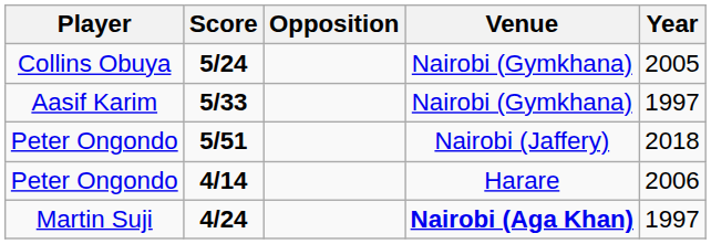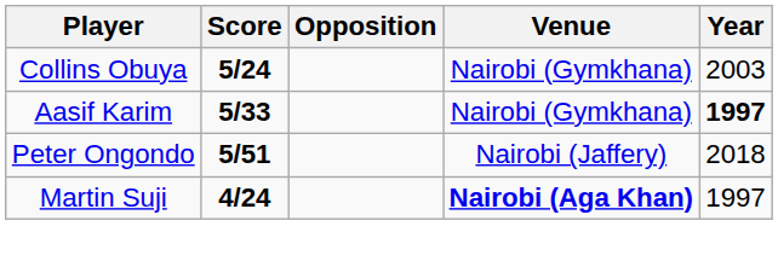5/24 | Year: 2005 -> 2003
5/33 | Year: normal -> bold
- row: Peter Ongondo | 4/14 | Harare | 2006
